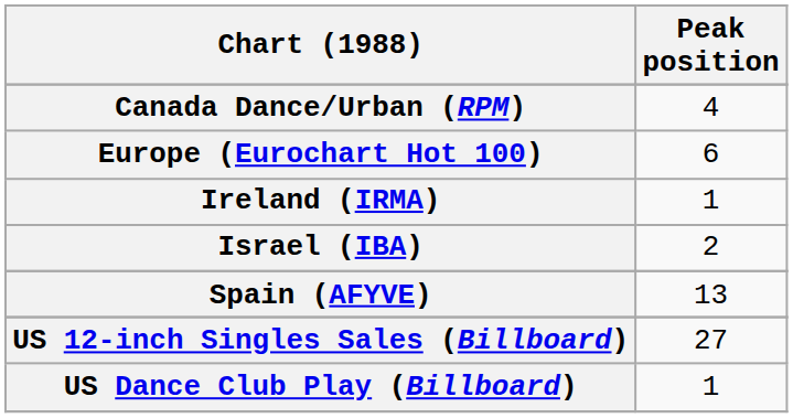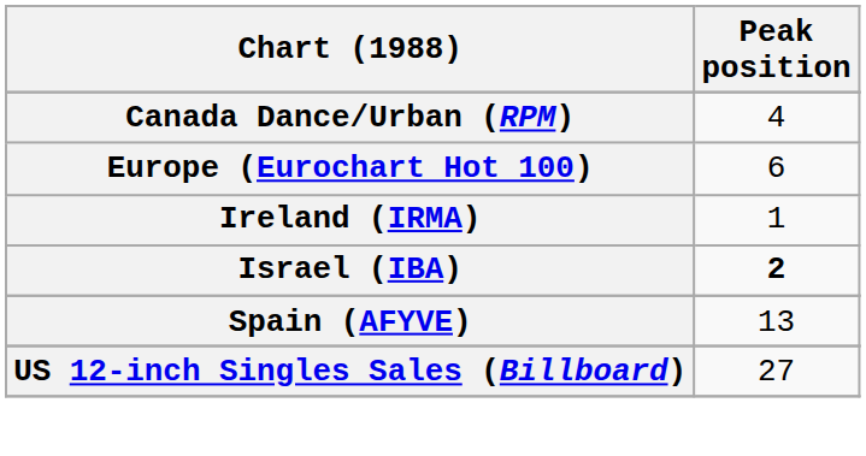Israel (IBA) | Peak position: normal -> bold
- row: US Dance Club Play (Billboard) | 1
